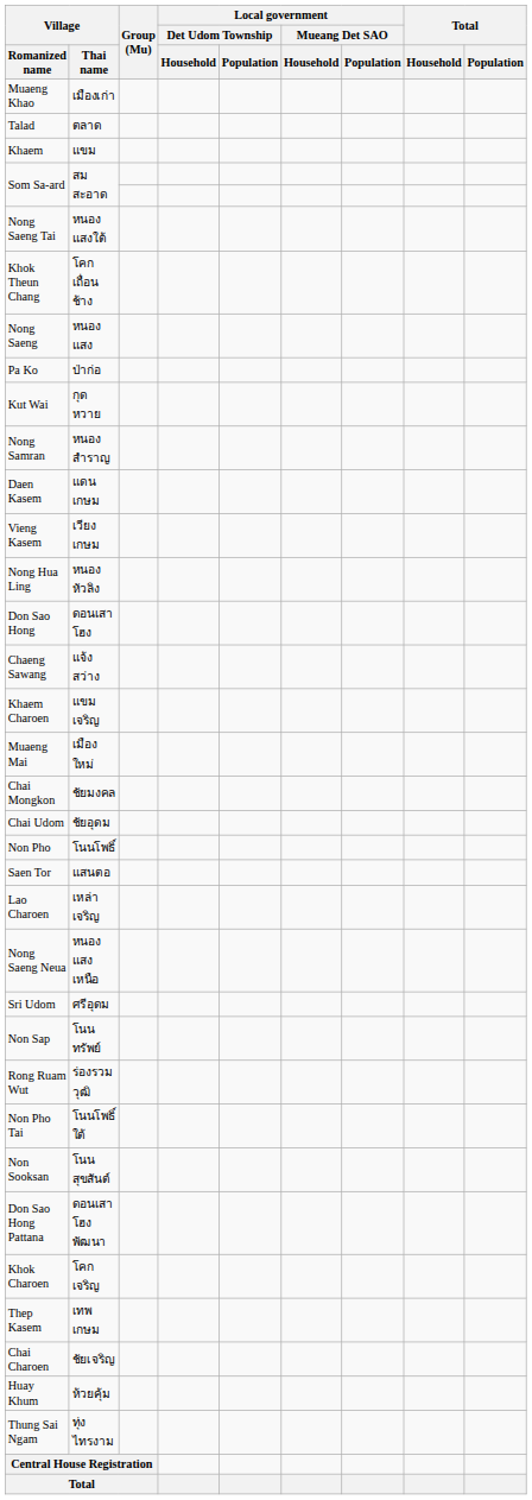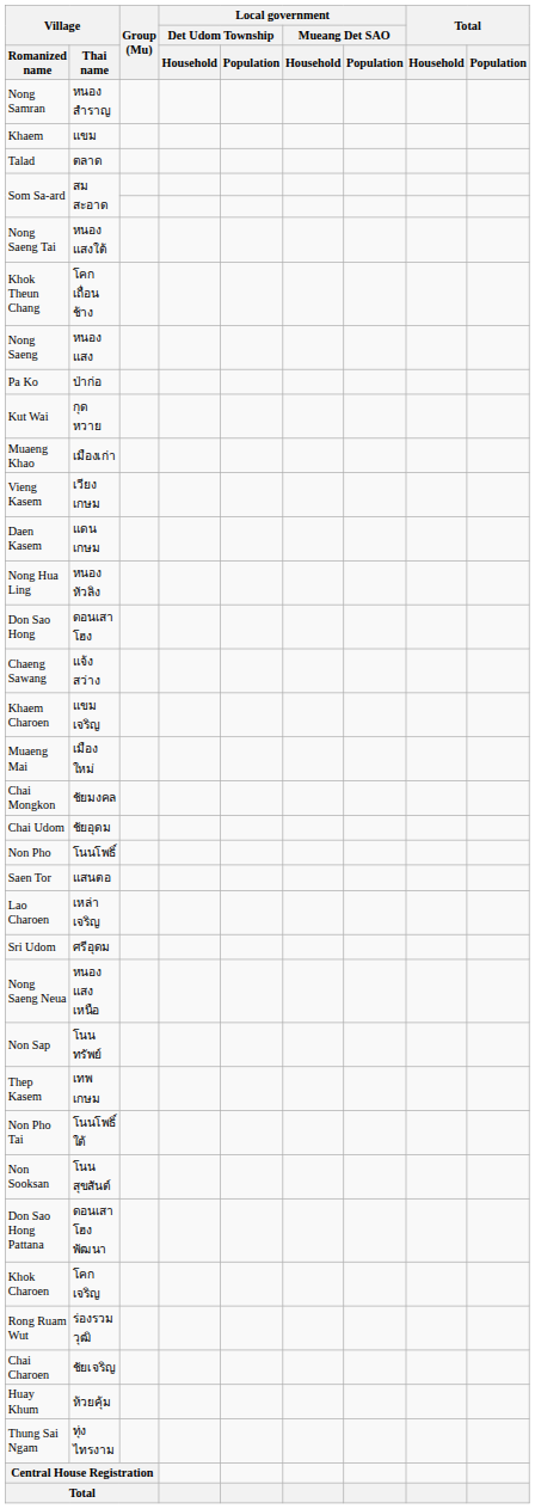rows swapped: Muaeng Khao <-> Nong Samran
rows swapped: Talad <-> Khaem
rows swapped: Vieng Kasem <-> Daen Kasem
rows swapped: Sri Udom <-> Nong Saeng Neua
rows swapped: Thep Kasem <-> Rong Ruam Wut
